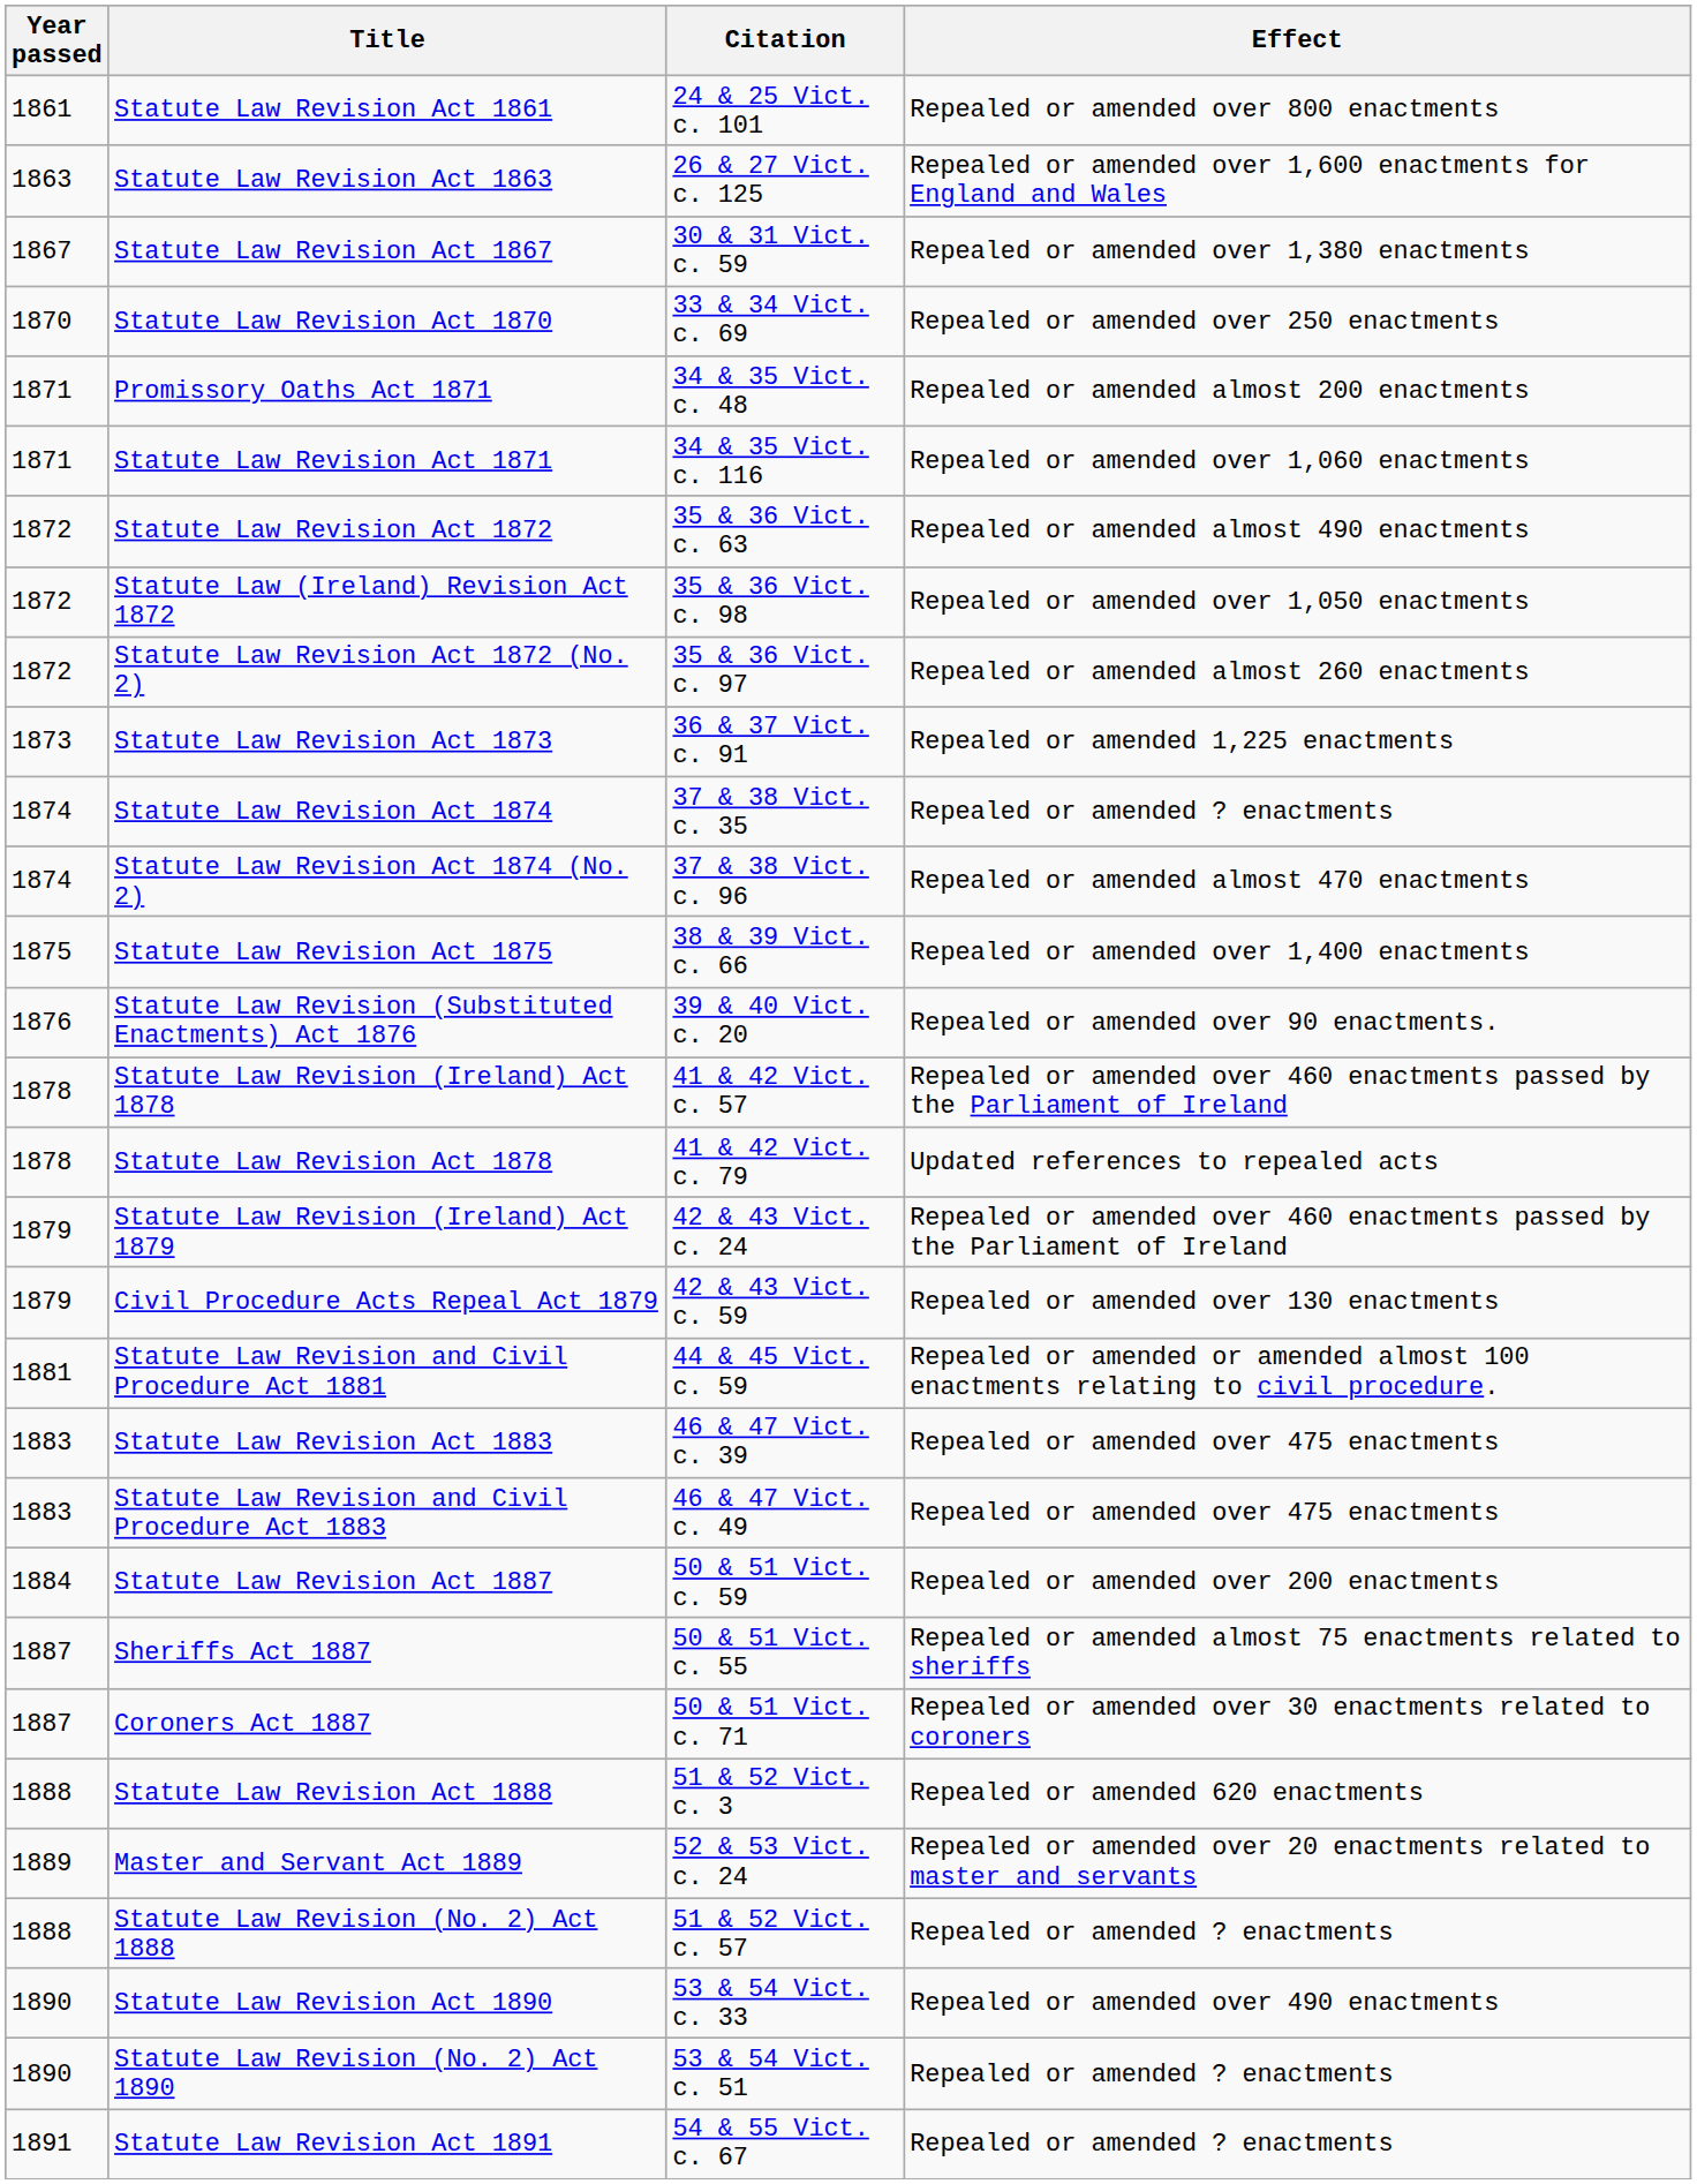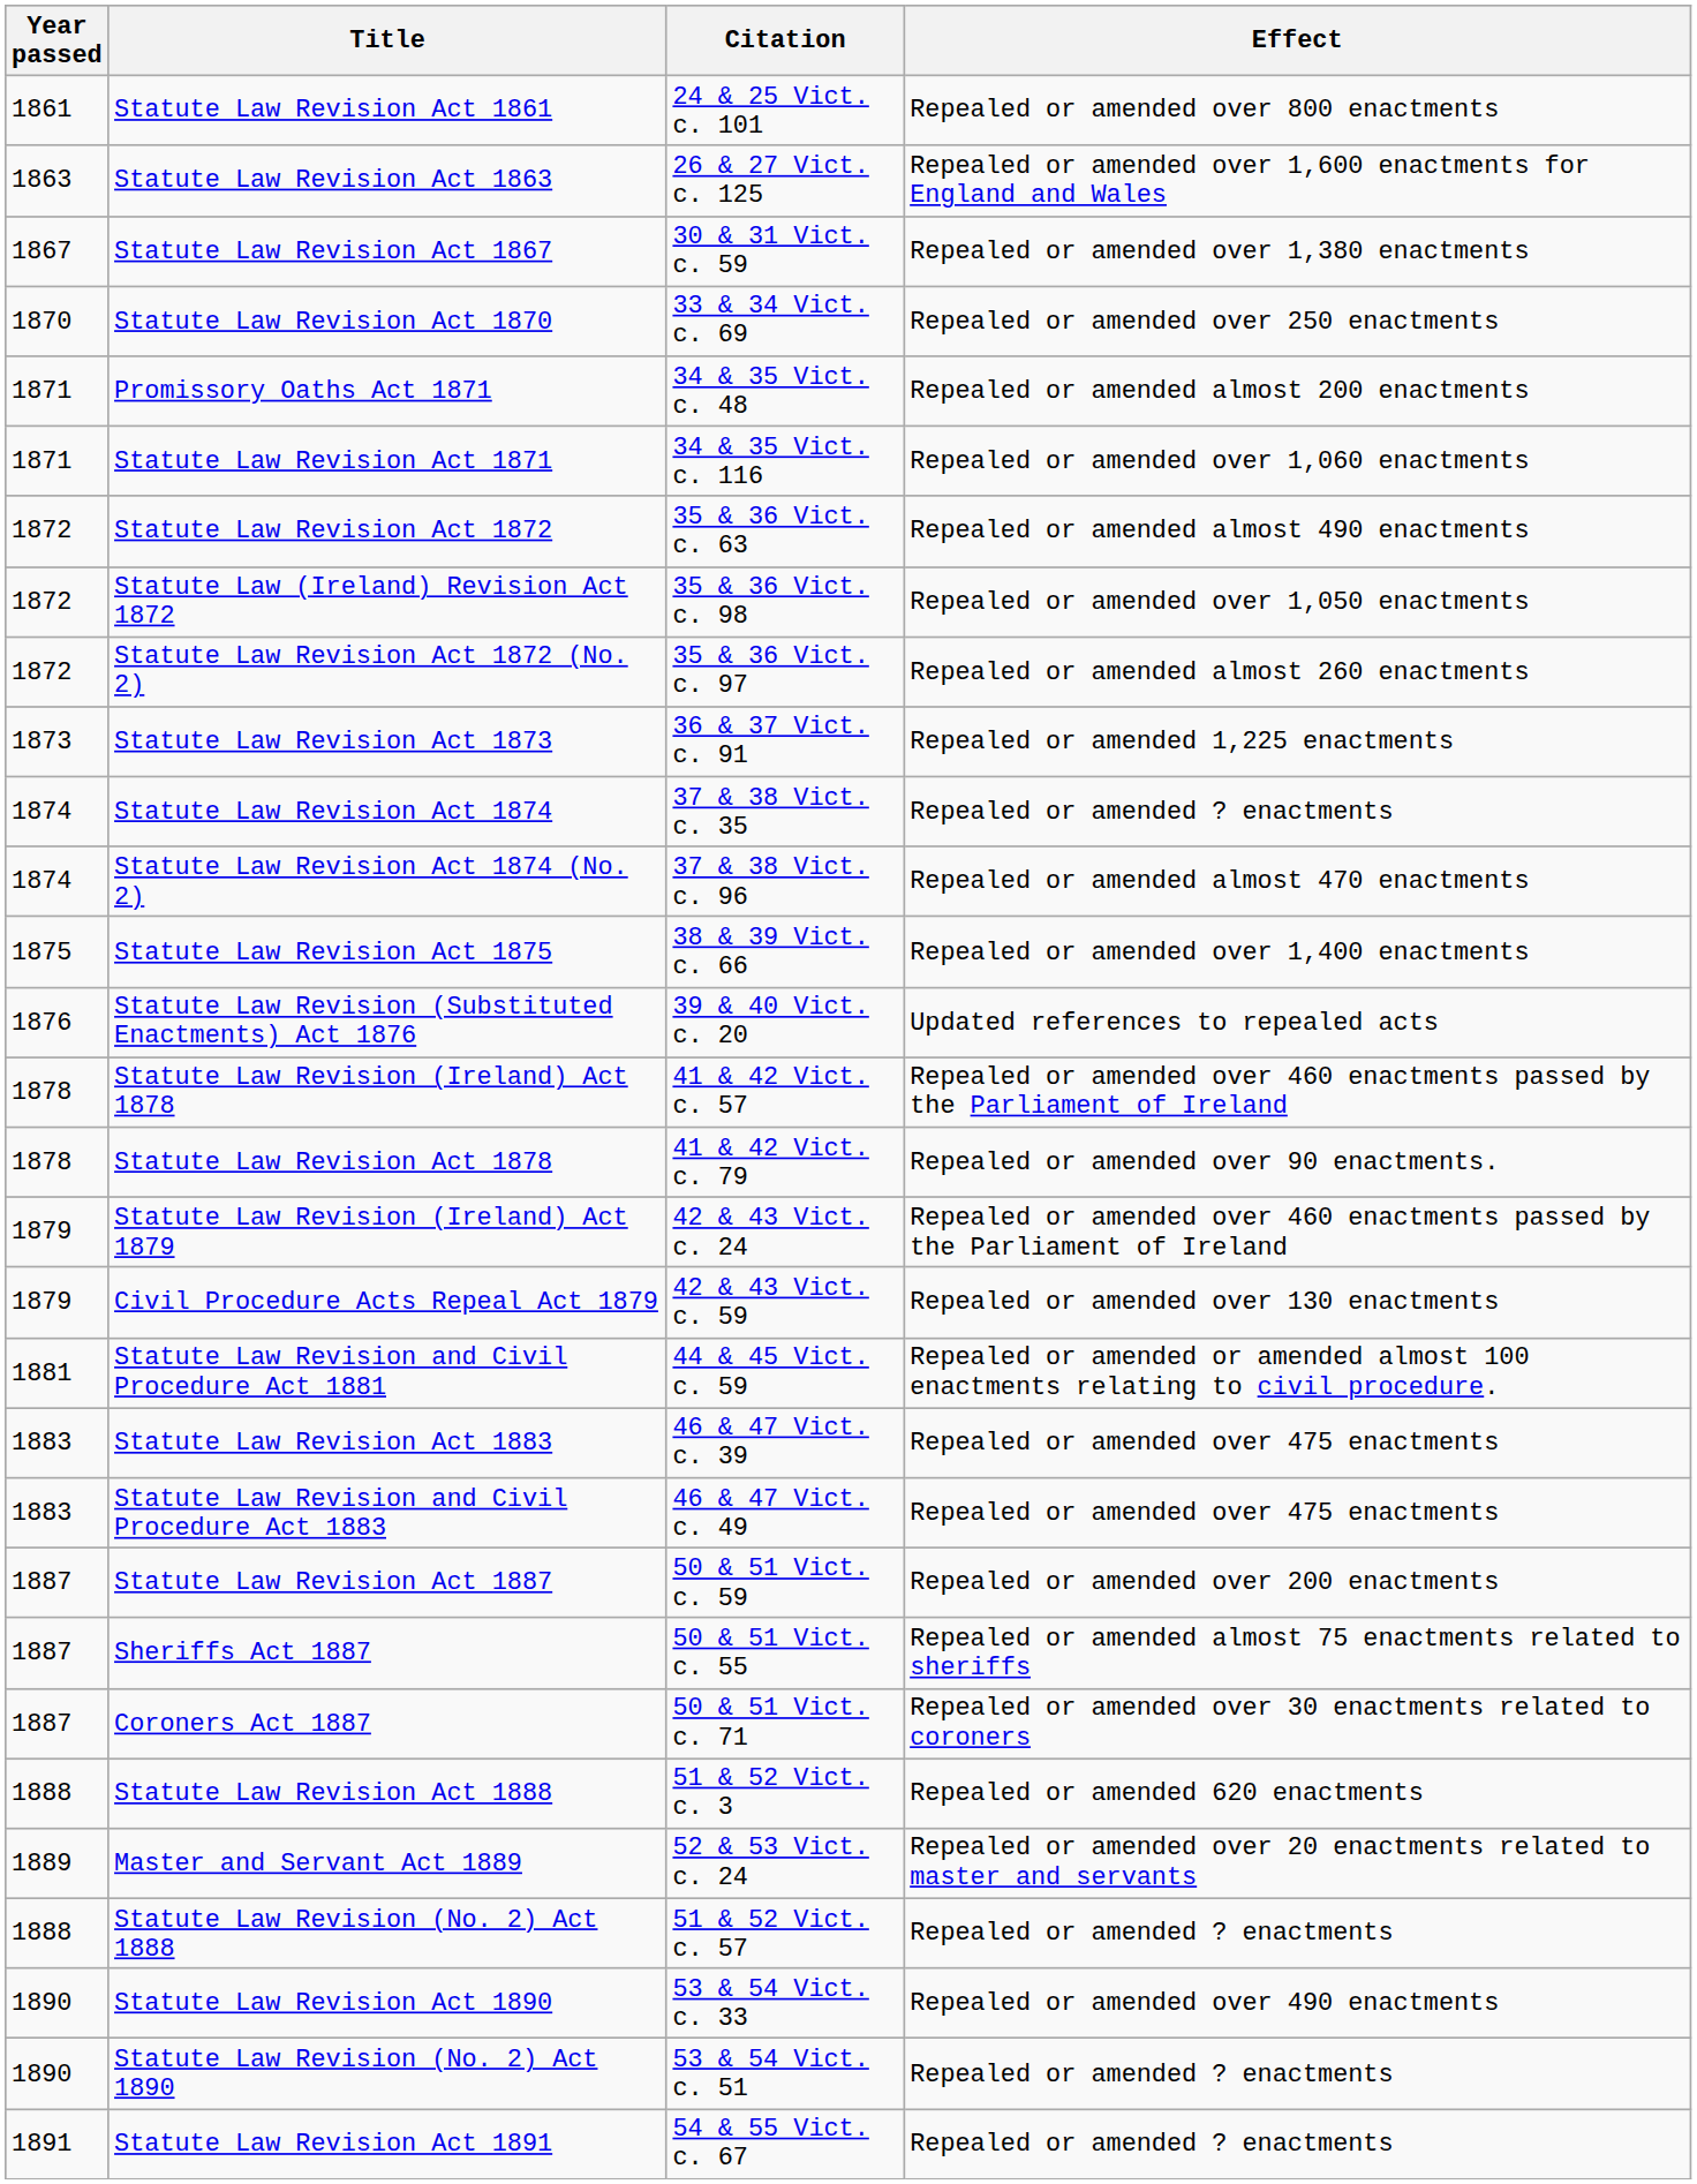Statute Law Revision (Substituted Enactments) Act 1876 | Effect: Repealed or amended over 90 enactments. -> Updated references to repealed acts
Statute Law Revision Act 1878 | Effect: Updated references to repealed acts -> Repealed or amended over 90 enactments.
Statute Law Revision Act 1887 | Year passed: 1884 -> 1887
